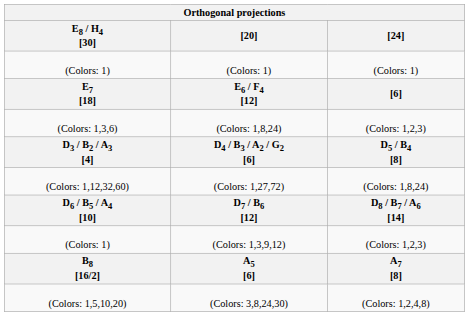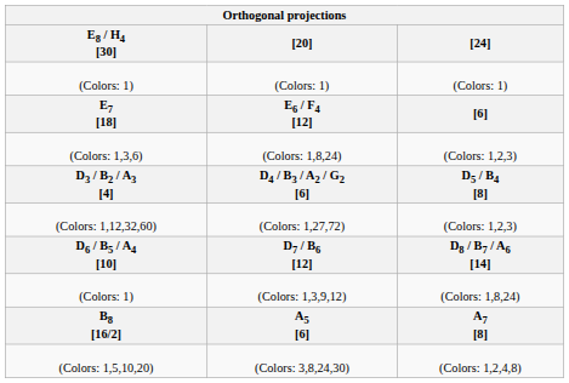(Colors: 1,27,72) | [24]: (Colors: 1,8,24) -> (Colors: 1,2,3)
(Colors: 1,3,9,12) | [24]: (Colors: 1,2,3) -> (Colors: 1,8,24)
